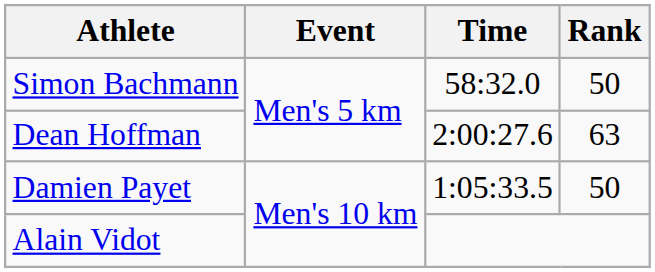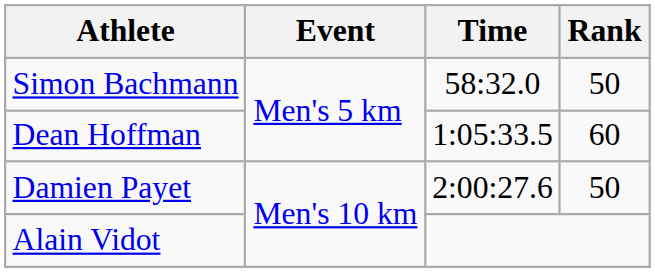Dean Hoffman | Time: 2:00:27.6 -> 1:05:33.5
Dean Hoffman | Rank: 63 -> 60
Damien Payet | Time: 1:05:33.5 -> 2:00:27.6
